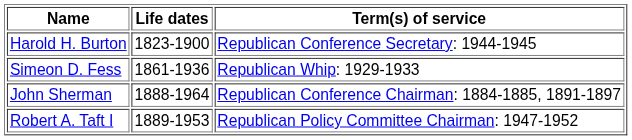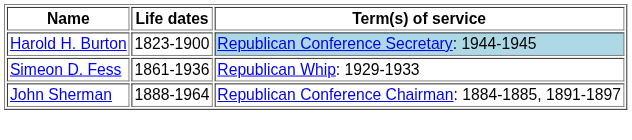Harold H. Burton | Term(s) of service: no background -> lightblue background
- row: Robert A. Taft I | 1889-1953 | Republican Policy Committee Chairman: 1947-1952
